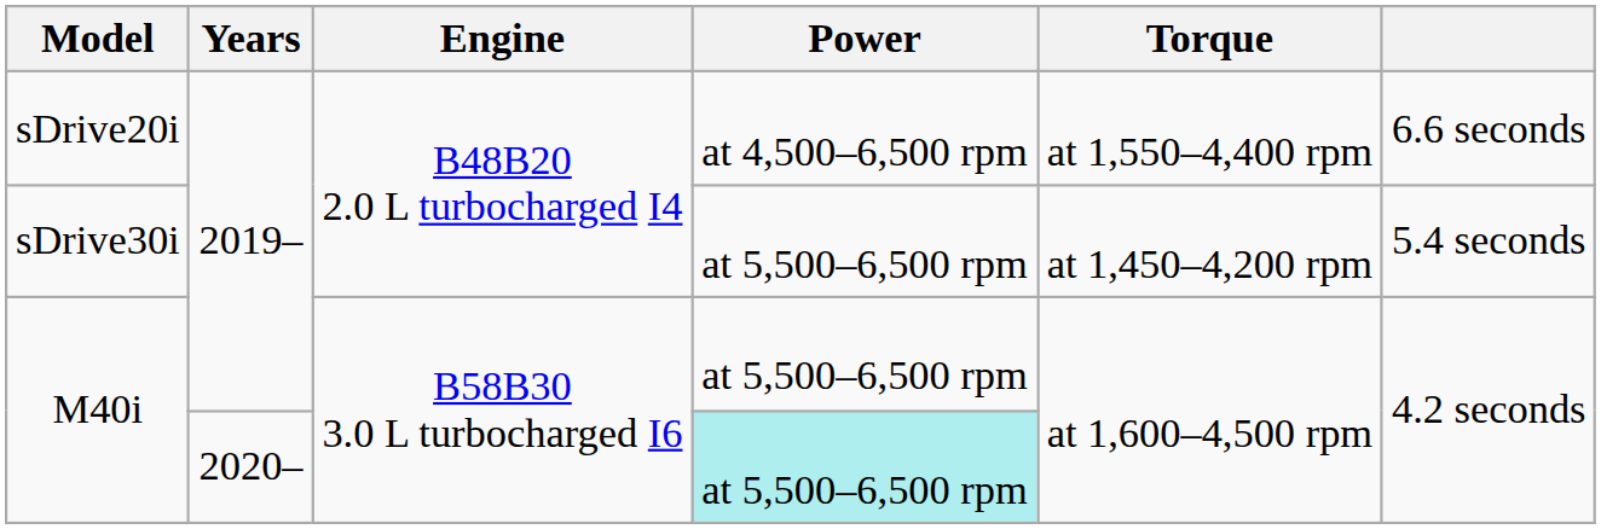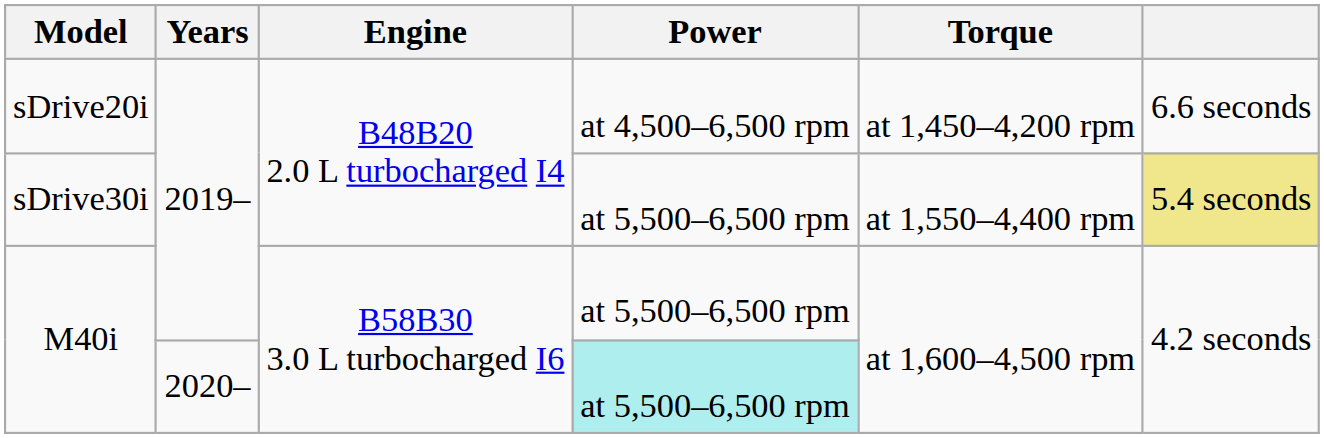sDrive20i | Torque: at 1,550–4,400 rpm -> at 1,450–4,200 rpm
sDrive30i | Torque: at 1,450–4,200 rpm -> at 1,550–4,400 rpm
sDrive30i | column 6: no background -> khaki background
